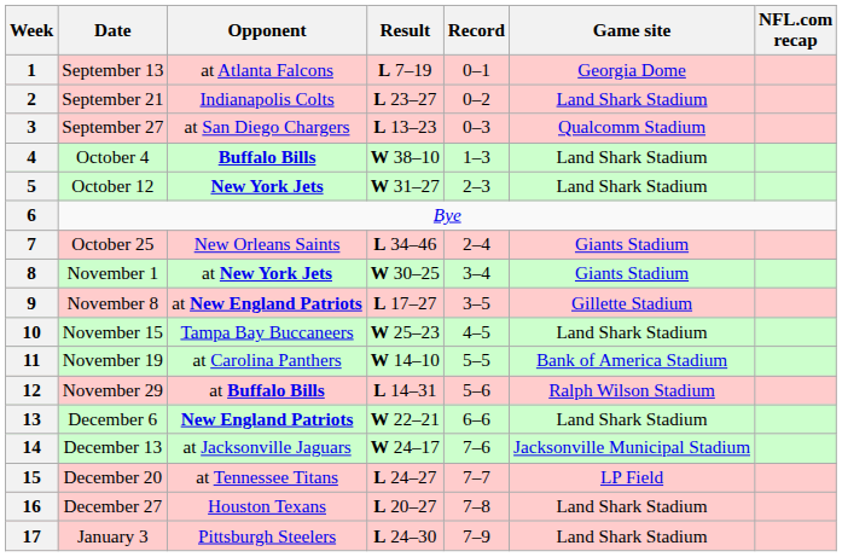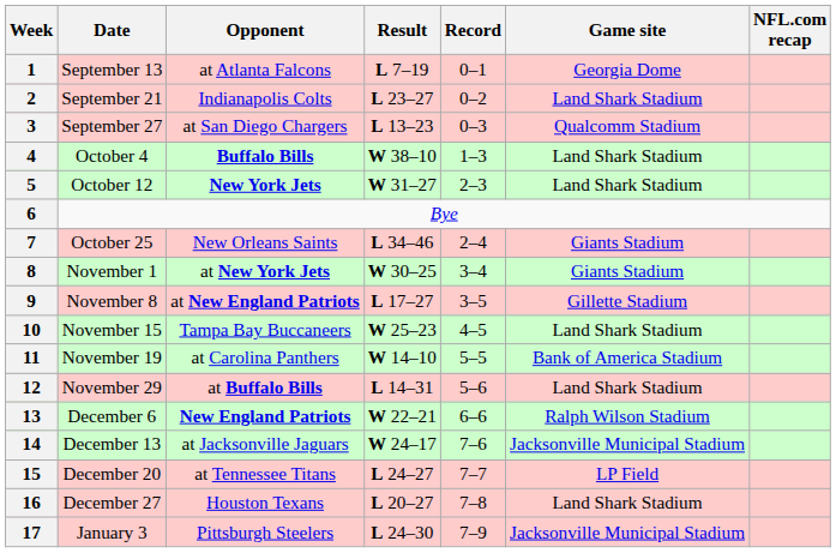12 | Game site: Ralph Wilson Stadium -> Land Shark Stadium
13 | Game site: Land Shark Stadium -> Ralph Wilson Stadium
17 | Game site: Land Shark Stadium -> Jacksonville Municipal Stadium
